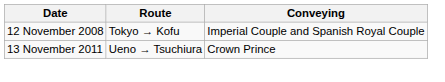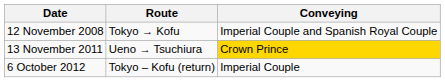13 November 2011 | Conveying: no background -> gold background
+ row: 6 October 2012 | Tokyo – Kofu (return) | Imperial Couple
